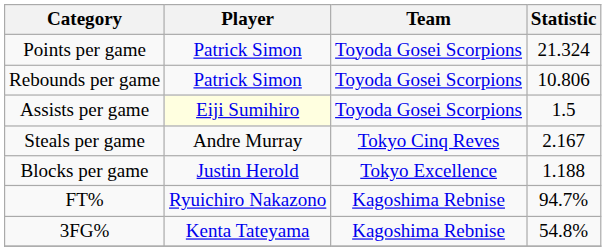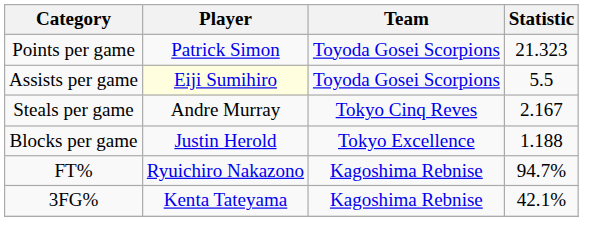Points per game | Statistic: 21.324 -> 21.323
- row: Rebounds per game | Patrick Simon | Toyoda Gosei Scorpions | 10.806
Assists per game | Statistic: 1.5 -> 5.5
3FG% | Statistic: 54.8% -> 42.1%
